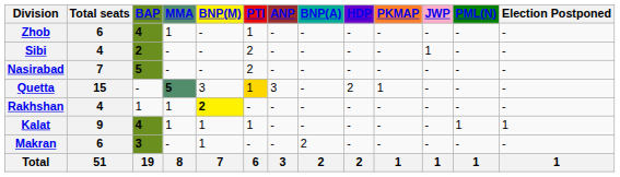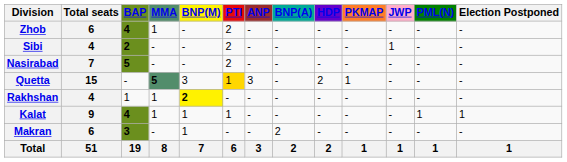Zhob | PTI: 1 -> 2
